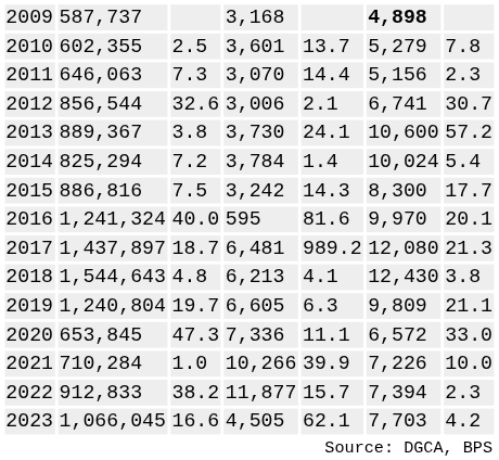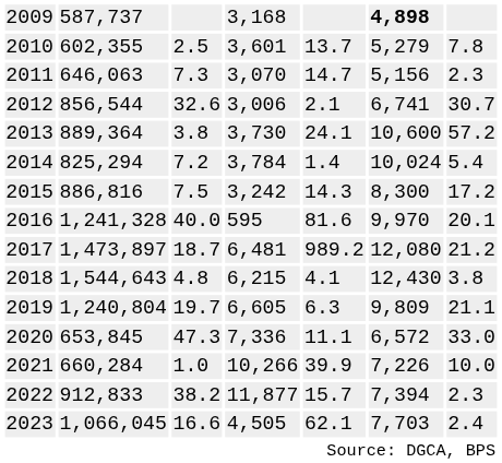2011 | column 5: 14.4 -> 14.7
2013 | column 2: 889,367 -> 889,364
2015 | column 7: 17.7 -> 17.2
2016 | column 2: 1,241,324 -> 1,241,328
2017 | column 2: 1,437,897 -> 1,473,897
2017 | column 7: 21.3 -> 21.2
2018 | column 4: 6,213 -> 6,215
2021 | column 2: 710,284 -> 660,284
2023 | column 7: 4.2 -> 2.4
